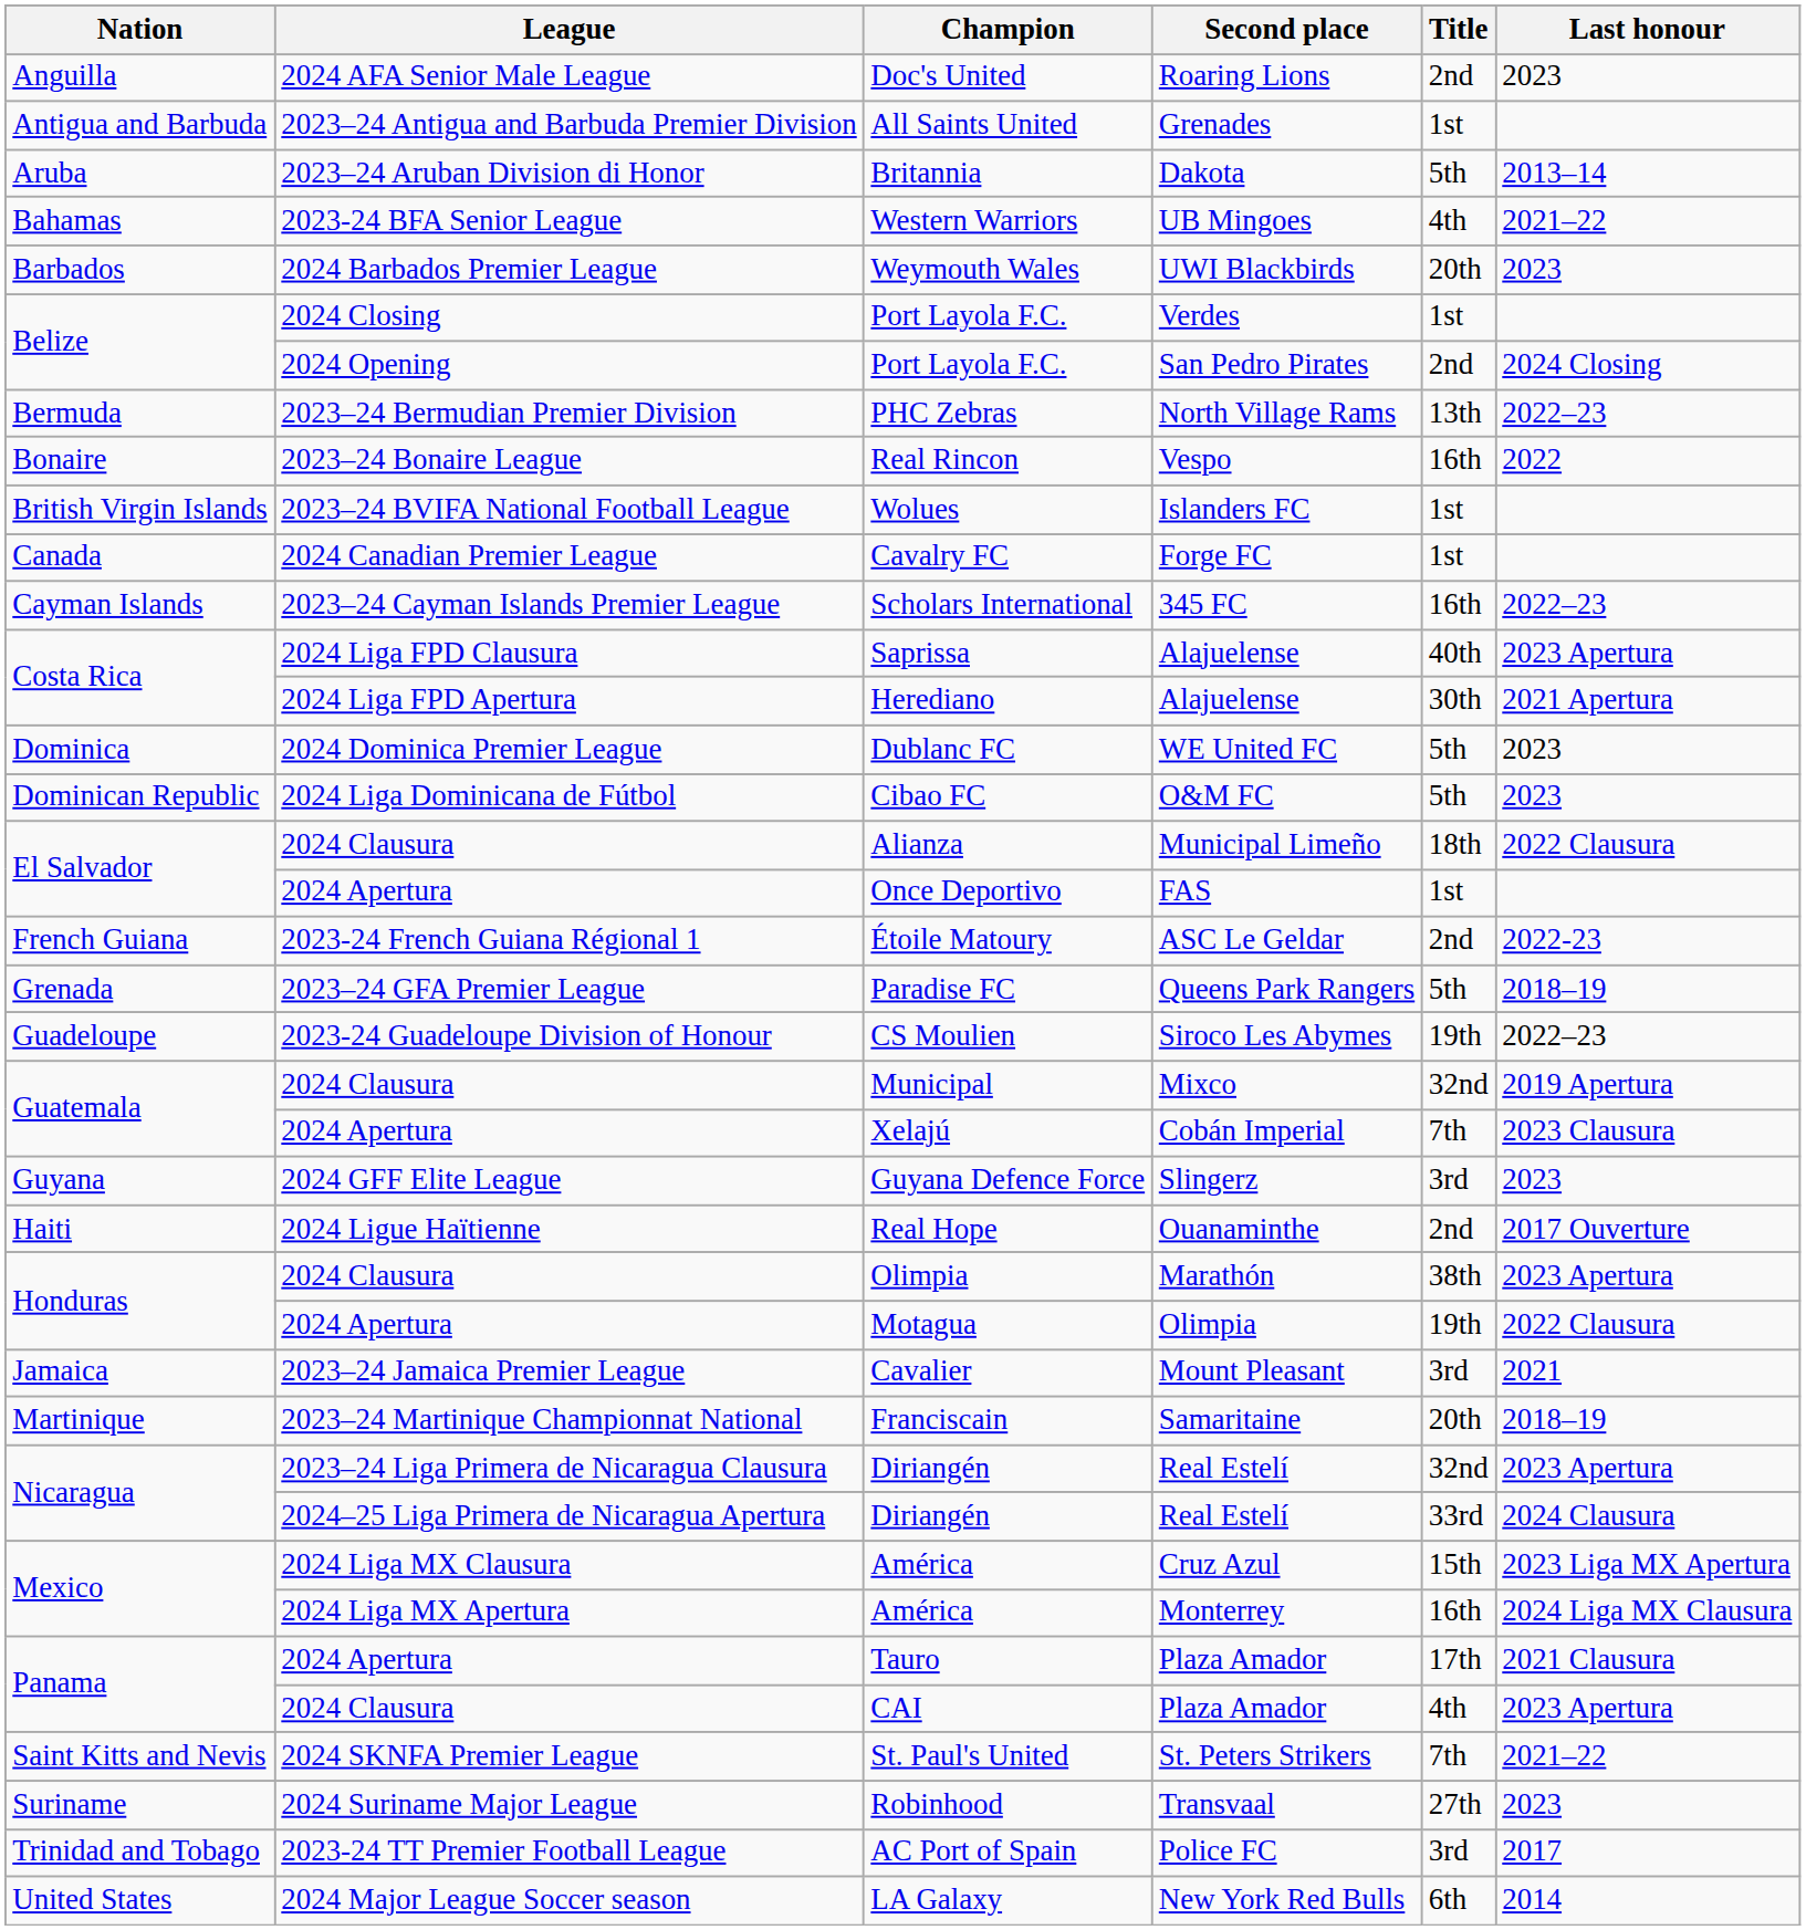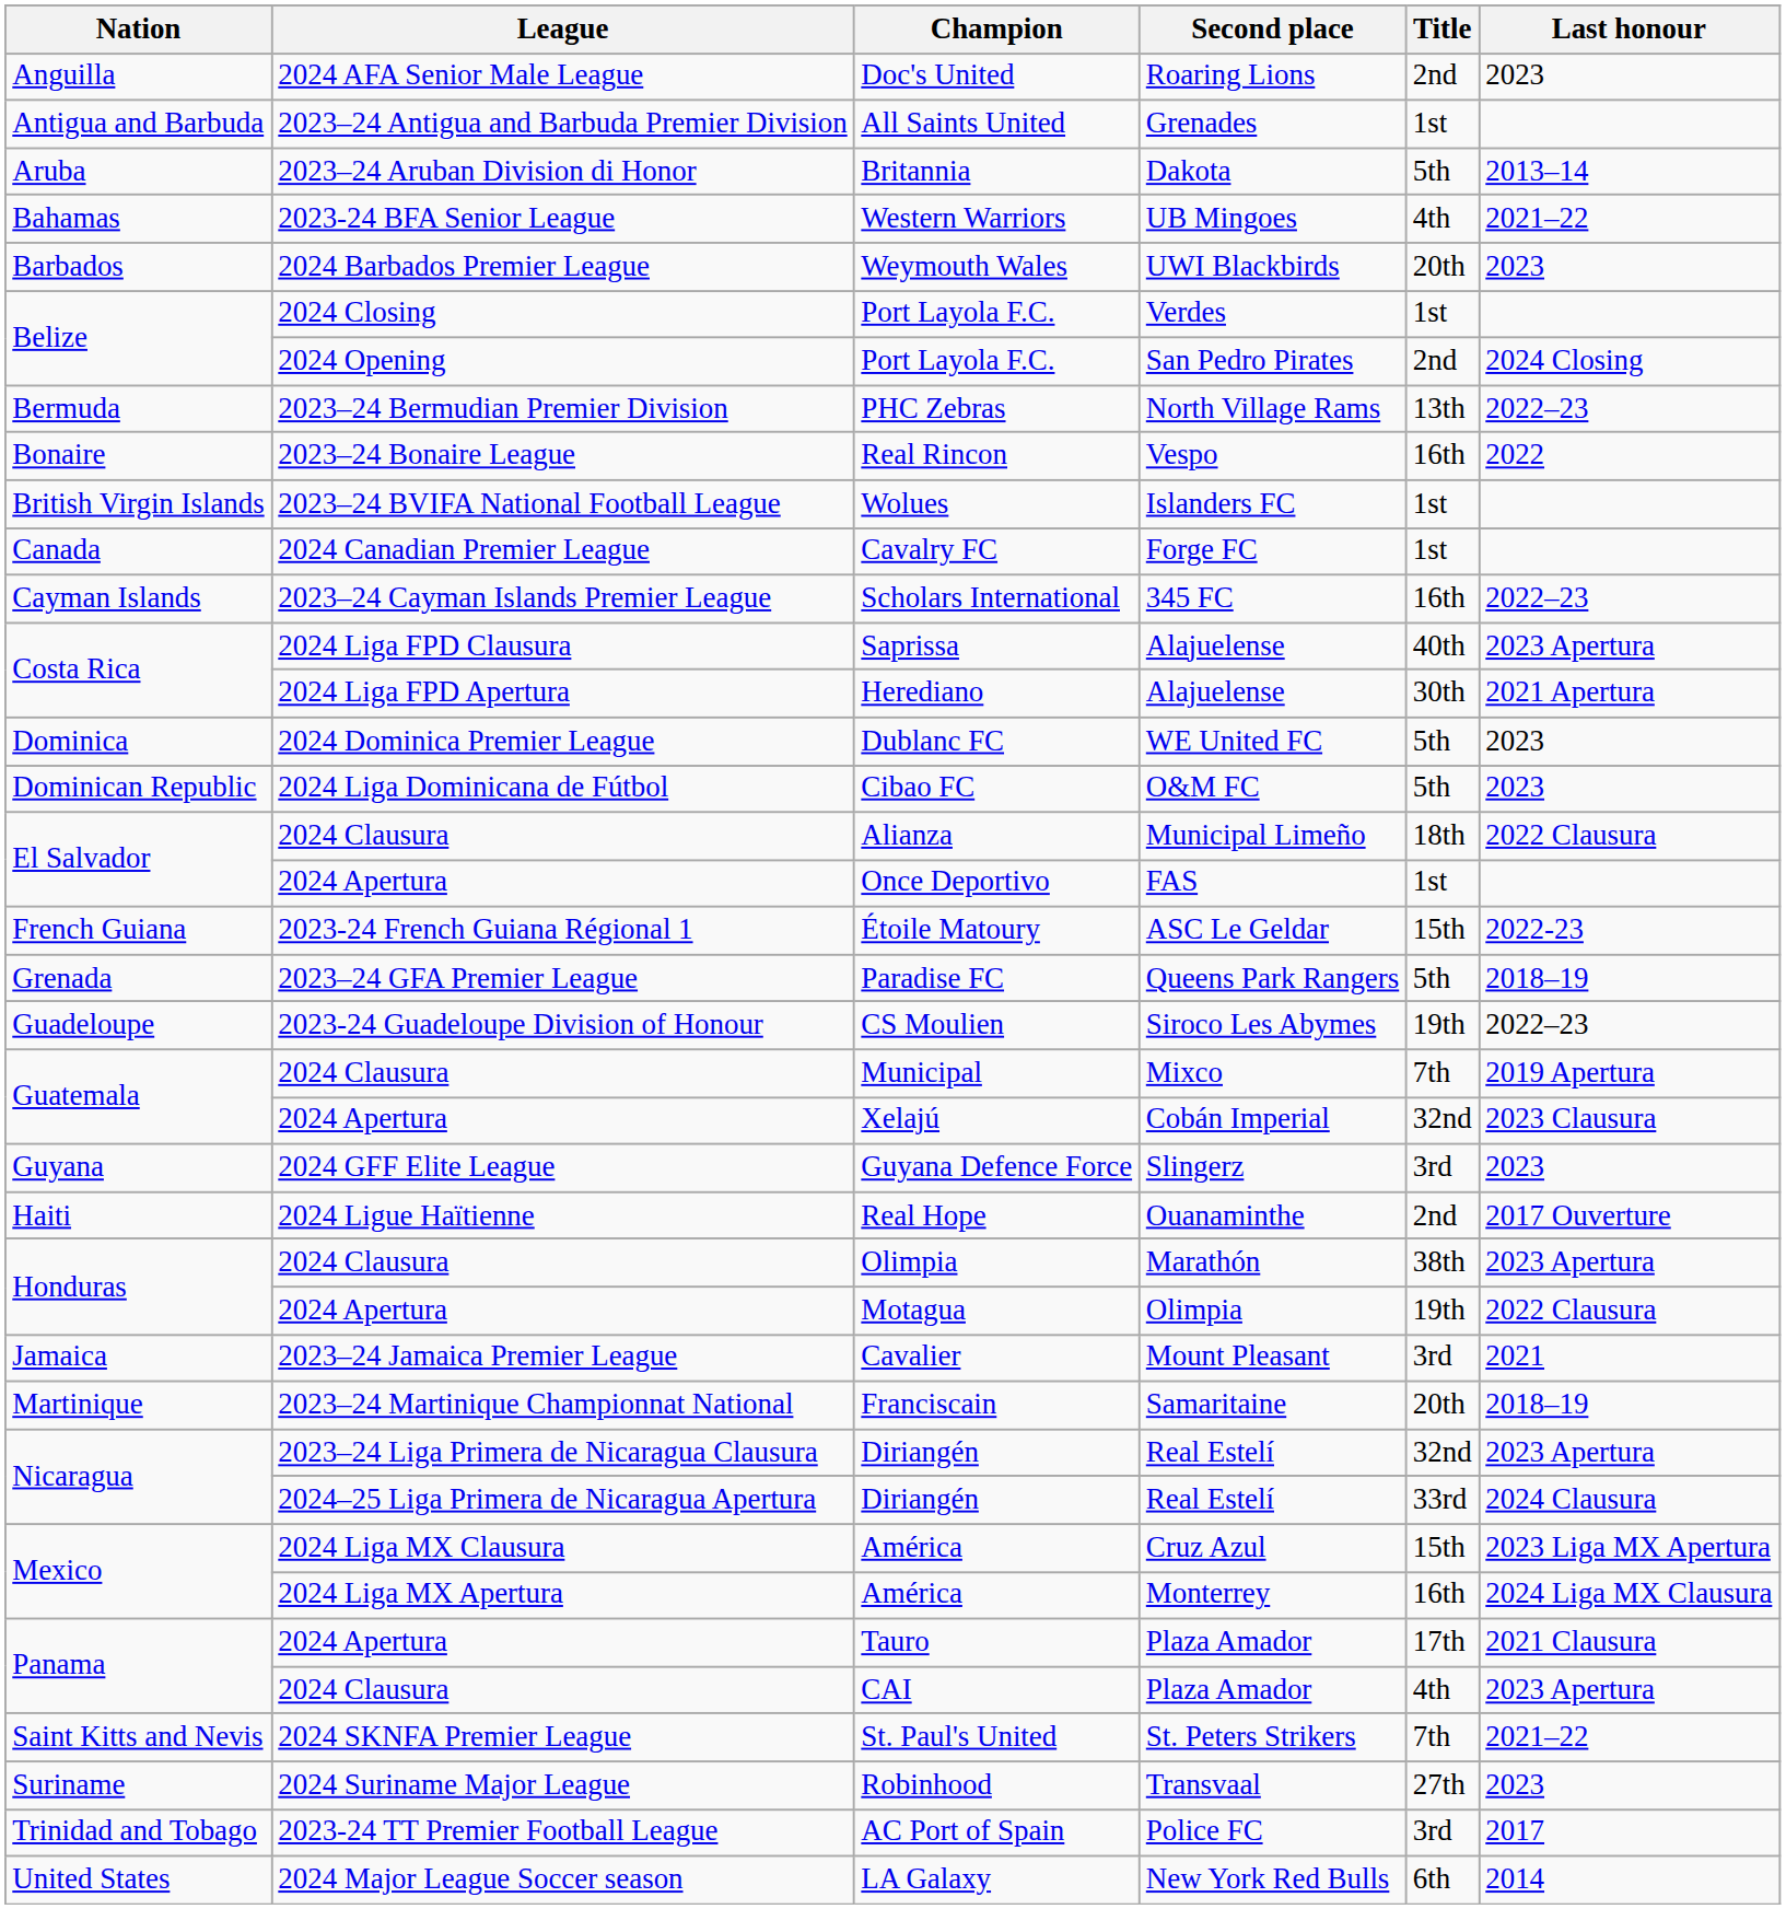Étoile Matoury | Title: 2nd -> 15th
Municipal | Title: 32nd -> 7th
Xelajú | Title: 7th -> 32nd
